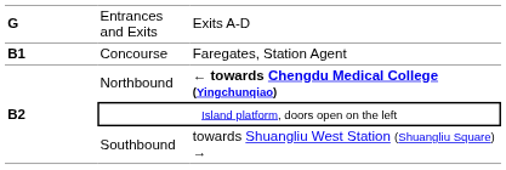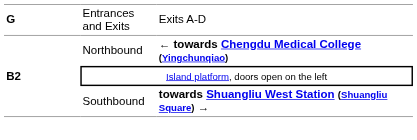- row: B1 | Concourse | Faregates, Station Agent
Southbound | column 3: normal -> bold
